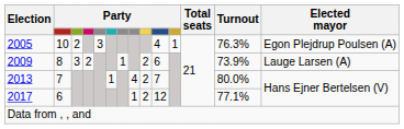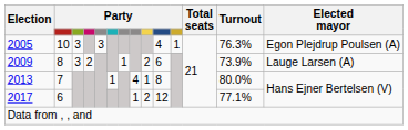2005 | column 3: 2 -> 3
2013 | column 9: 2 -> 1
2013 | column 10: 7 -> 8
